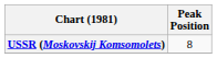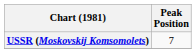USSR (Moskovskij Komsomolets) | Peak Position: 8 -> 7
